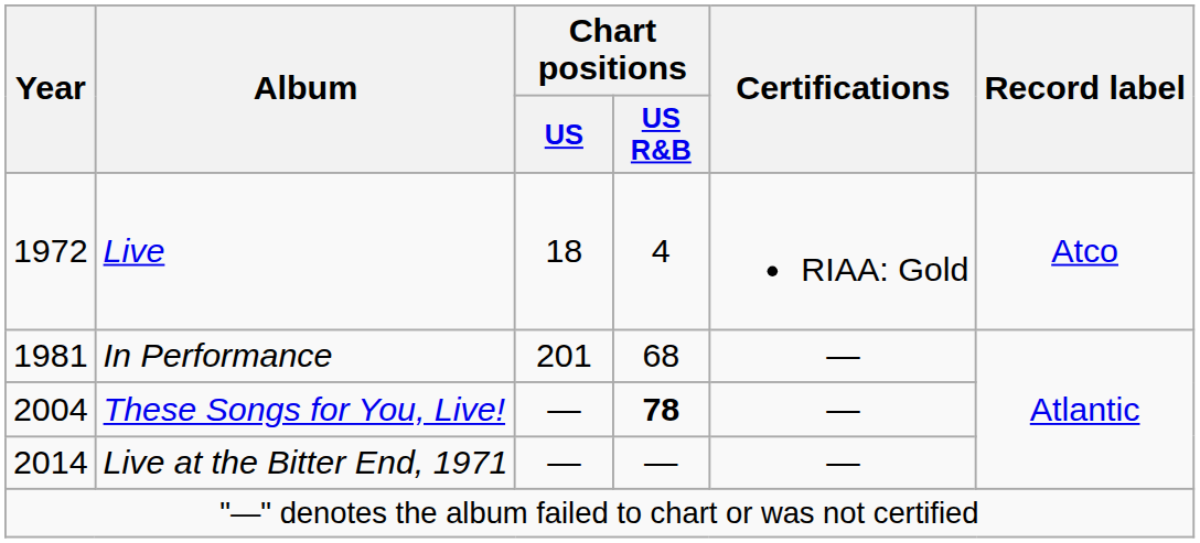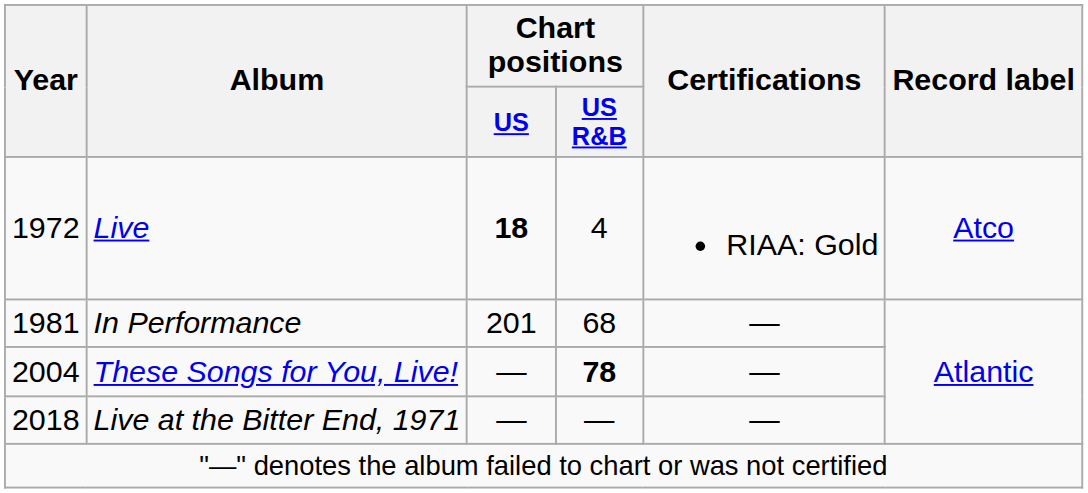Live | Chart positions / US: normal -> bold
Live at the Bitter End, 1971 | Year: 2014 -> 2018
